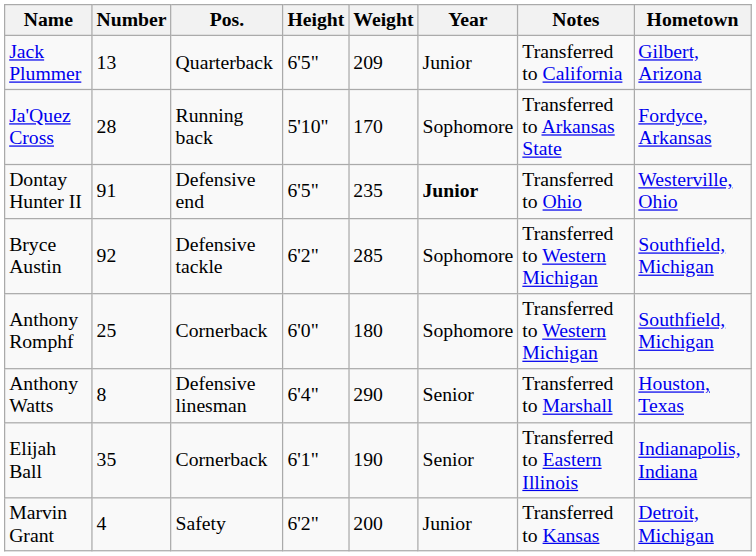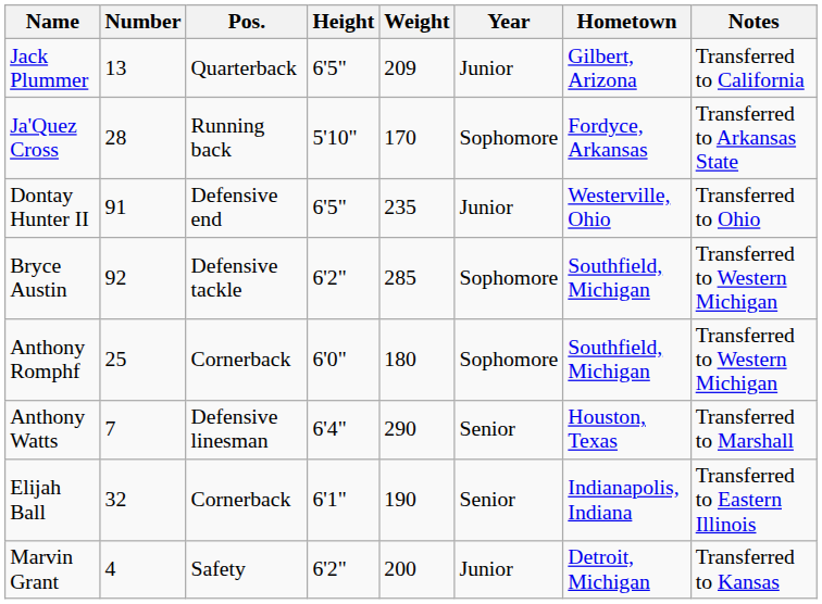columns swapped: Hometown <-> Notes
Dontay Hunter II | Year: bold -> normal
Anthony Watts | Number: 8 -> 7
Elijah Ball | Number: 35 -> 32
